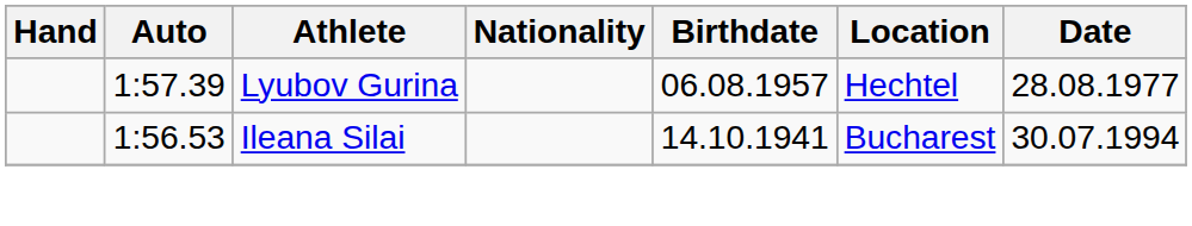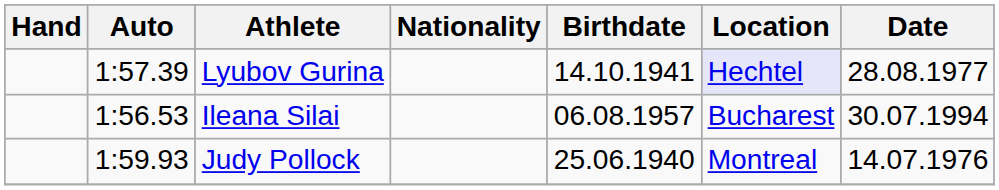Lyubov Gurina | Birthdate: 06.08.1957 -> 14.10.1941
Lyubov Gurina | Location: no background -> lavender background
Ileana Silai | Birthdate: 14.10.1941 -> 06.08.1957
+ row: 1:59.93 | Judy Pollock | 25.06.1940 | Montreal | 14.07.1976
